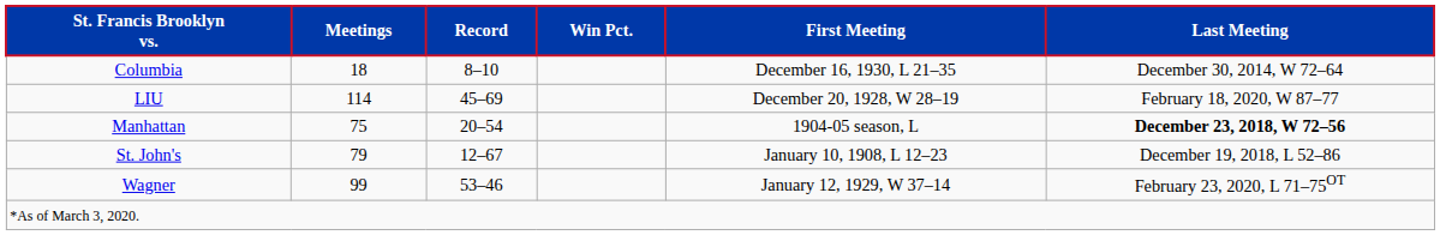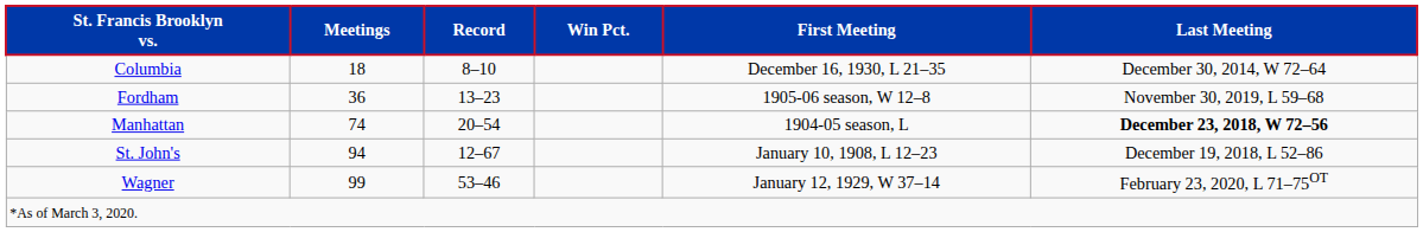+ row: Fordham | 36 | 13–23 | 1905-06 season, W 12–8 | November 30, 2019, L 59–68
- row: LIU | 114 | 45–69 | December 20, 1928, W 28–19 | February 18, 2020, W 87–77
Manhattan | Meetings: 75 -> 74
St. John's | Meetings: 79 -> 94
